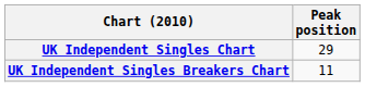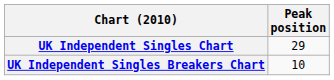UK Independent Singles Breakers Chart | Peak position: 11 -> 10
